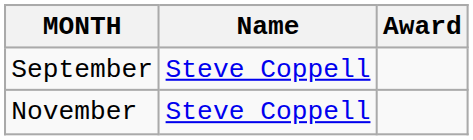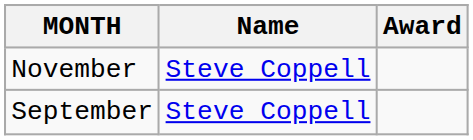rows swapped: September <-> November
